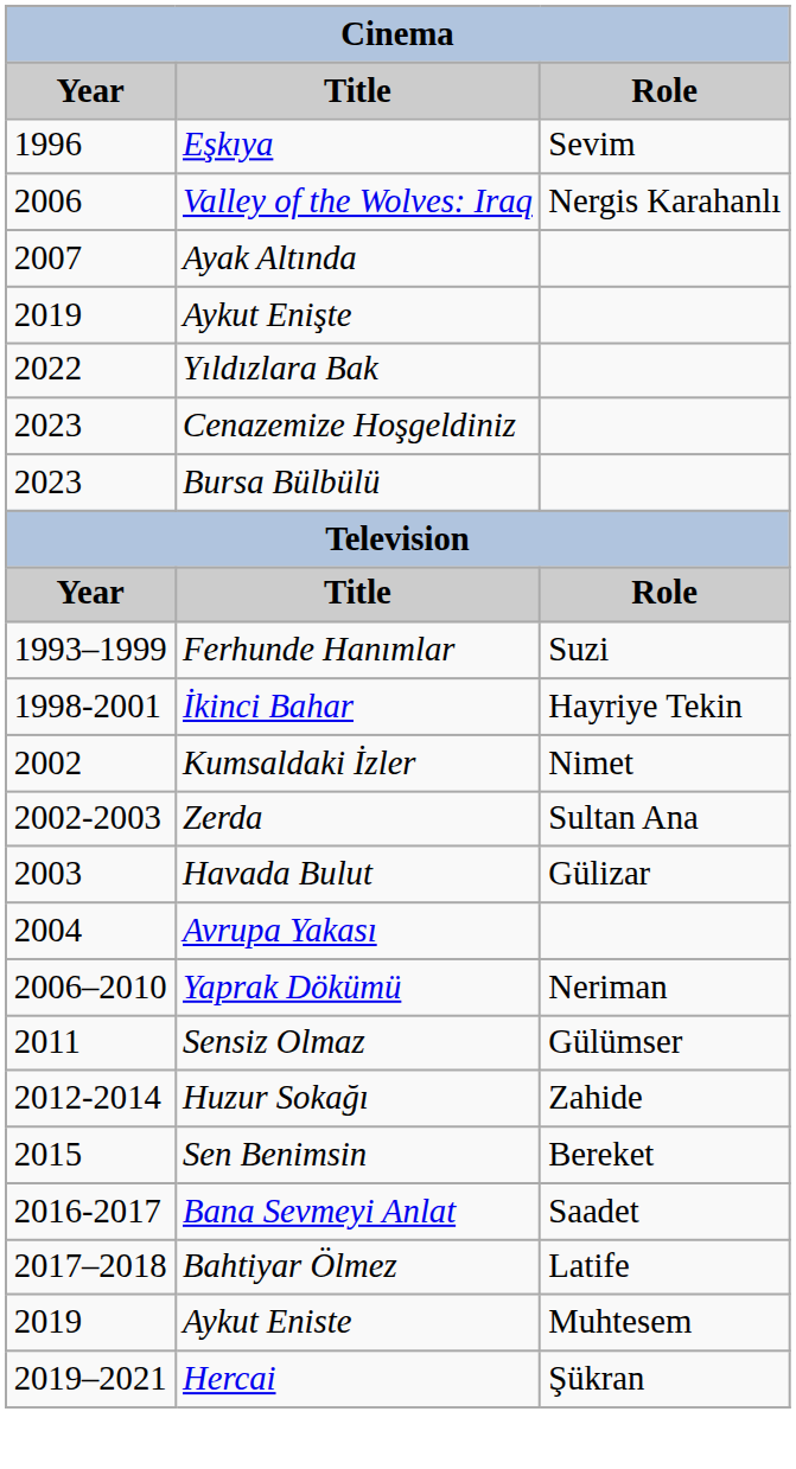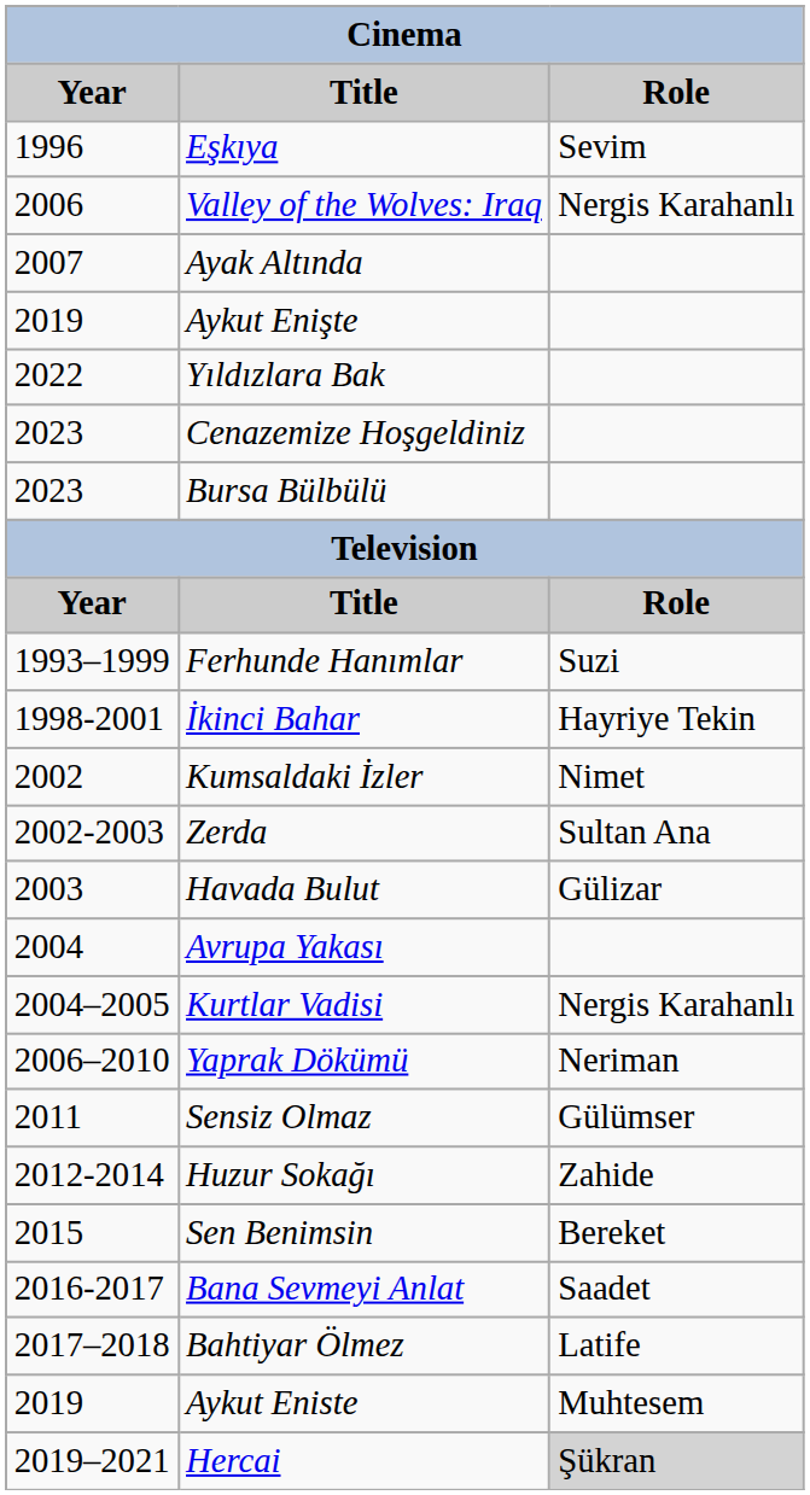+ row: 2004–2005 | Kurtlar Vadisi | Nergis Karahanlı
Hercai | Role: no background -> lightgrey background
